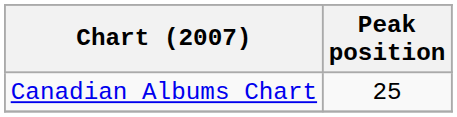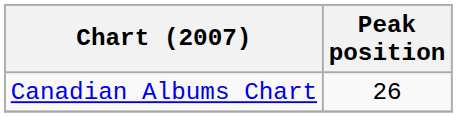Canadian Albums Chart | Peak position: 25 -> 26
